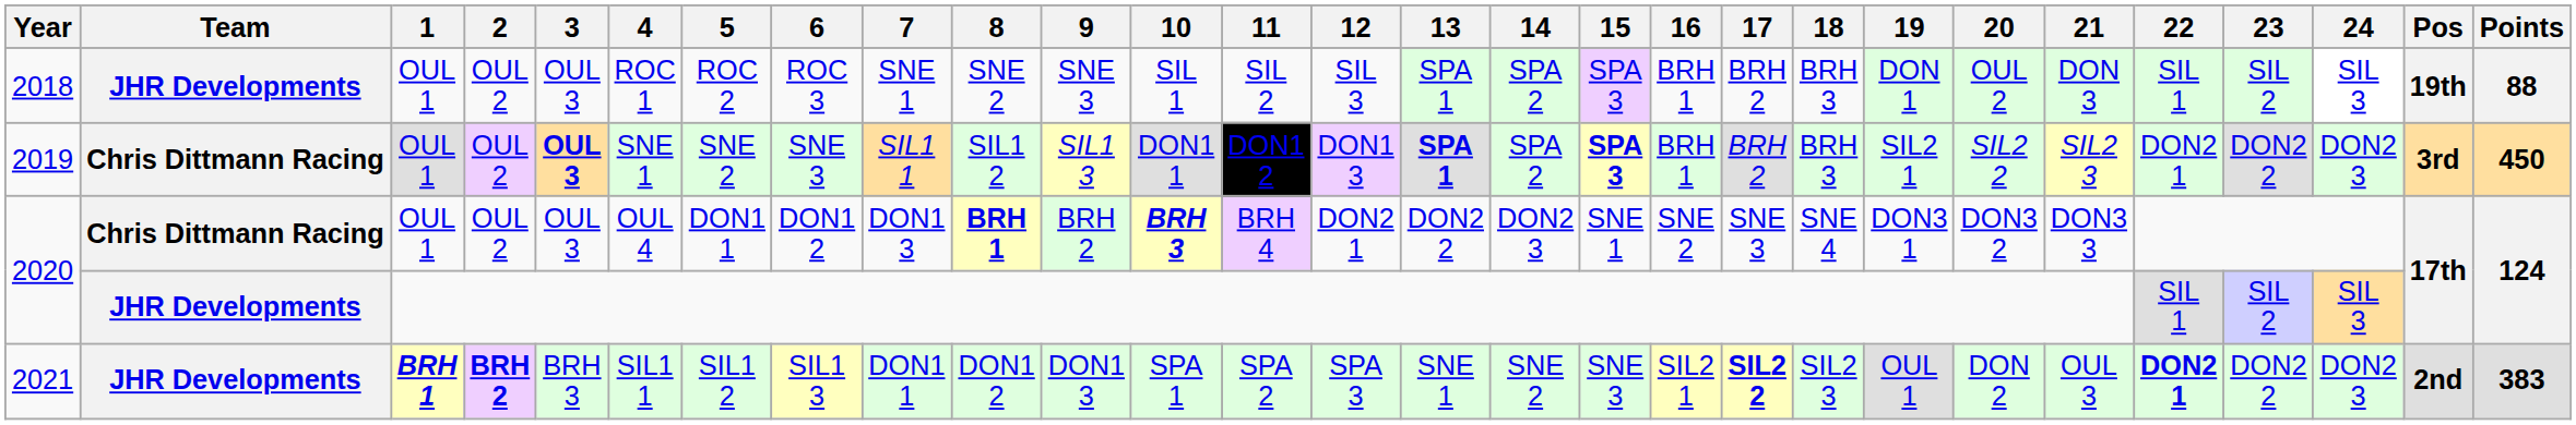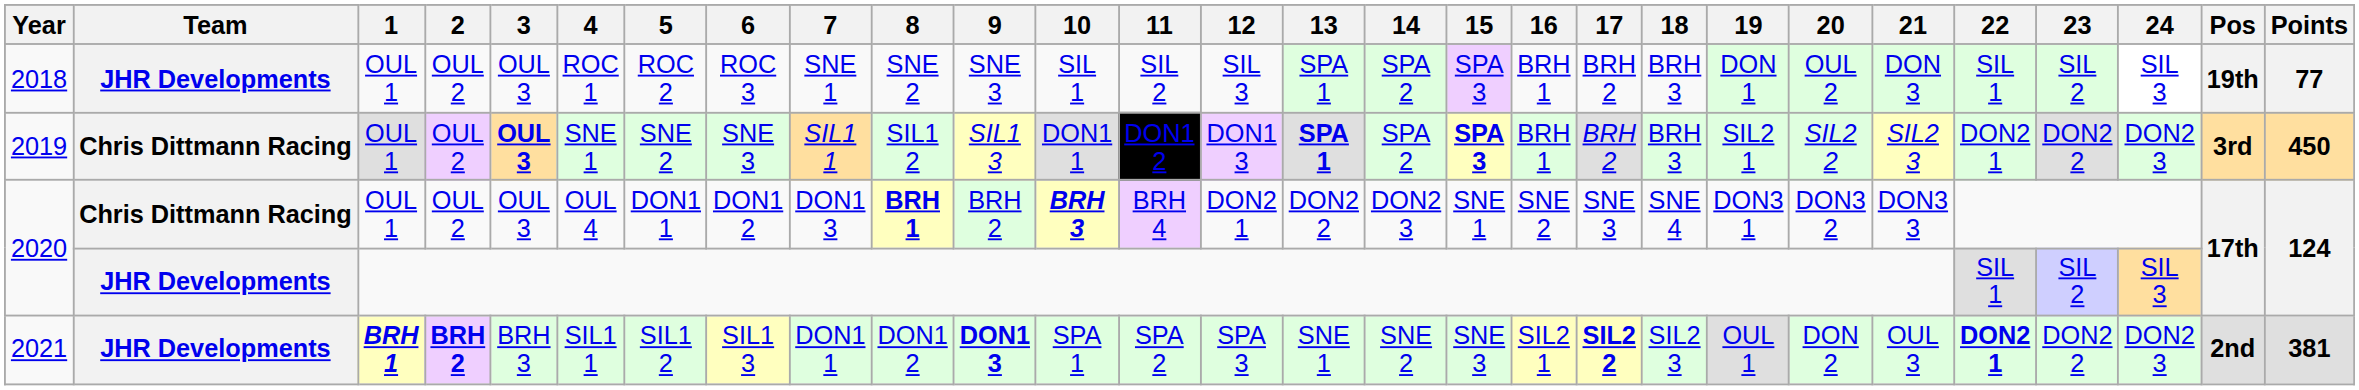2018 | Points: 88 -> 77
2021 | 9: normal -> bold
2021 | Points: 383 -> 381
